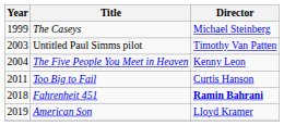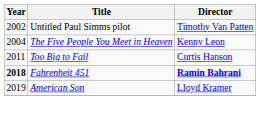- row: 1999 | The Caseys | Michael Steinberg
Untitled Paul Simms pilot | Year: 2003 -> 2002
Fahrenheit 451 | Year: normal -> bold
